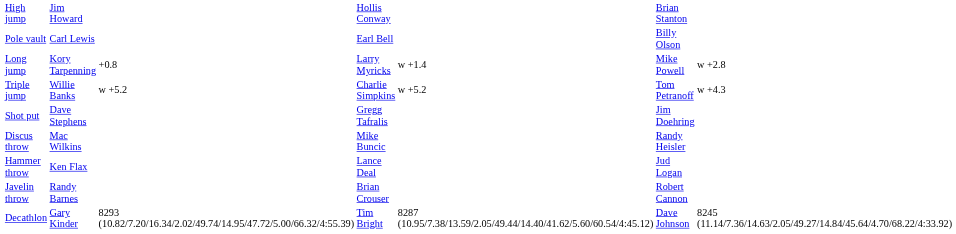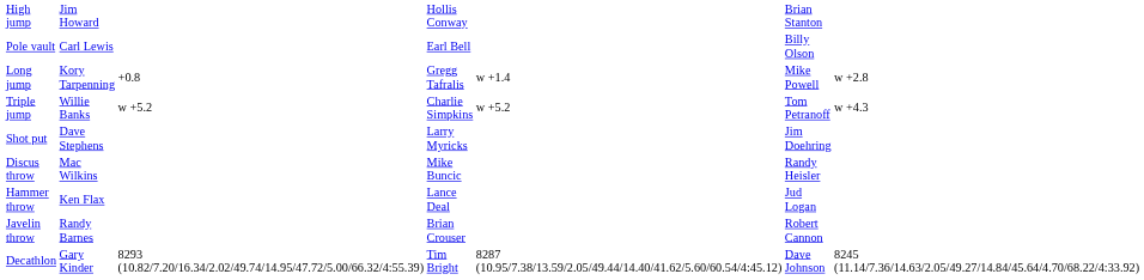Long jump | column 4: Larry Myricks -> Gregg Tafralis
Shot put | column 4: Gregg Tafralis -> Larry Myricks
